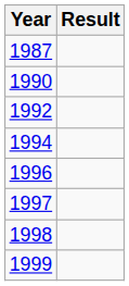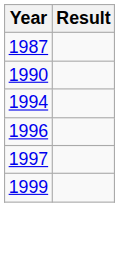- row: 1992
- row: 1998
